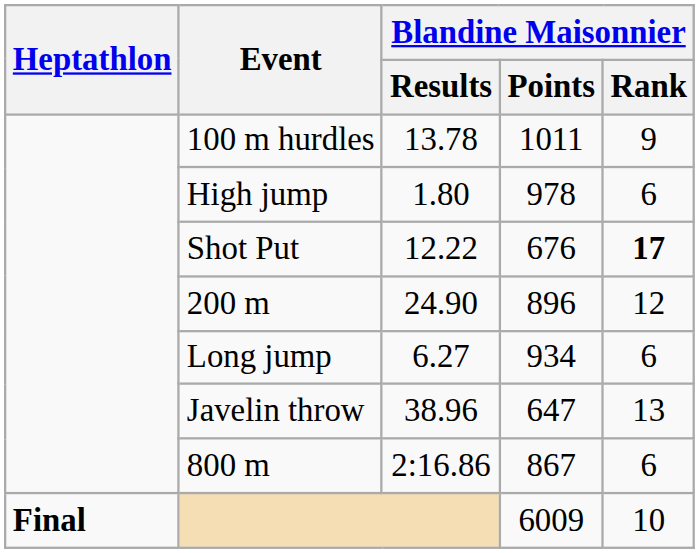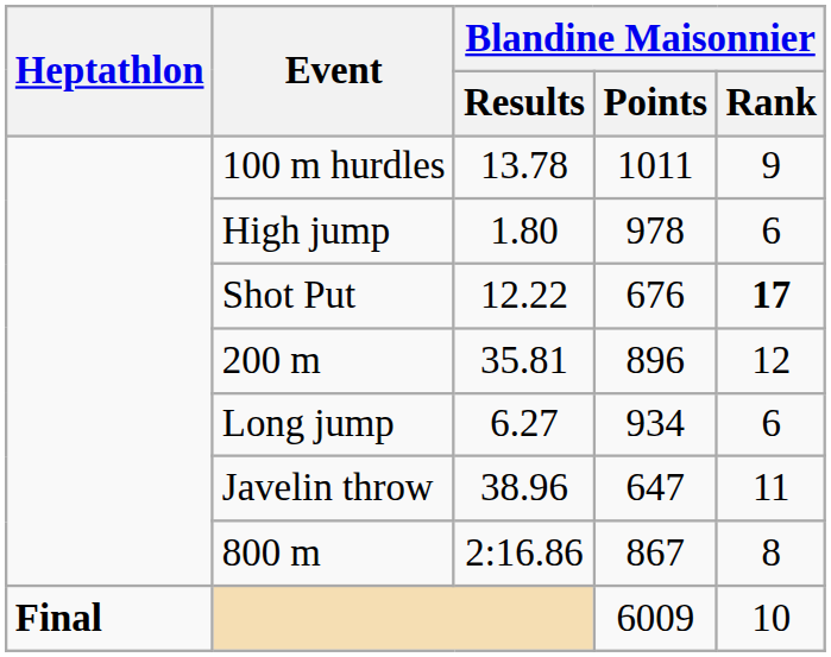200 m | Blandine Maisonnier / Results: 24.90 -> 35.81
Javelin throw | Blandine Maisonnier / Rank: 13 -> 11
800 m | Blandine Maisonnier / Rank: 6 -> 8
